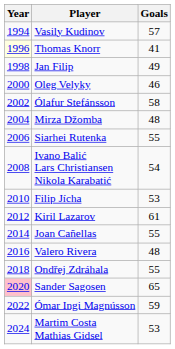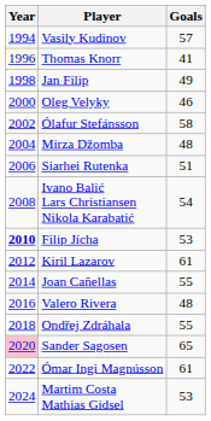Siarhei Rutenka | Goals: 55 -> 51
Filip Jícha | Year: normal -> bold
Ómar Ingi Magnússon | Goals: 59 -> 61
